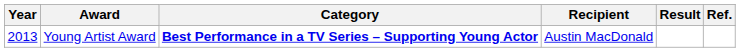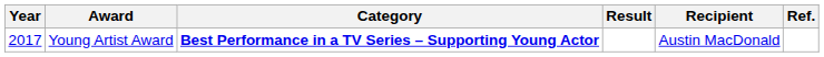columns swapped: Recipient <-> Result
Young Artist Award | Year: 2013 -> 2017
